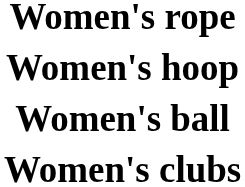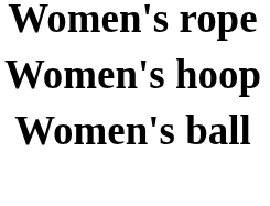- row: Women's clubs
